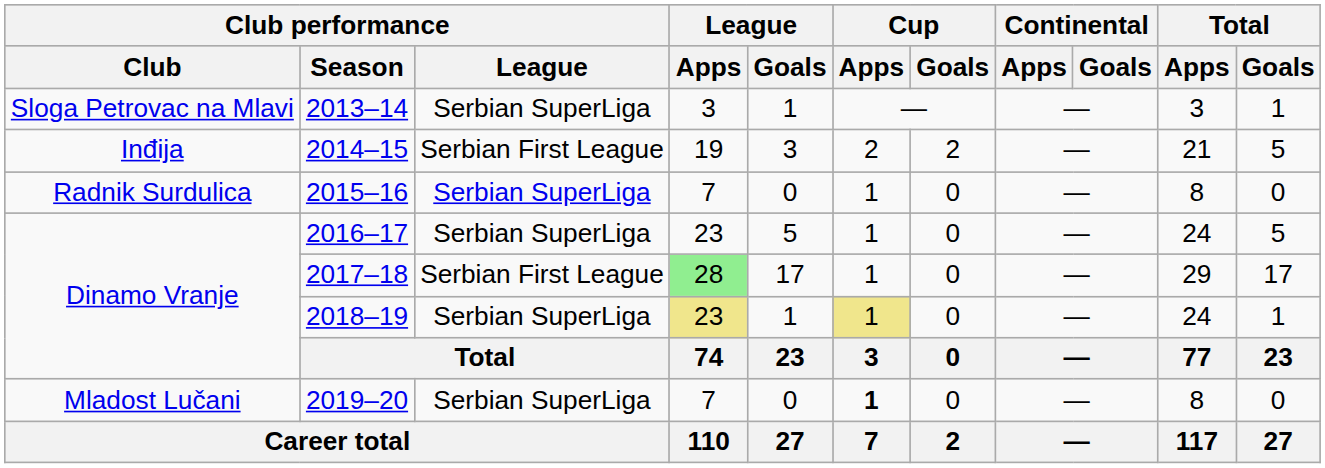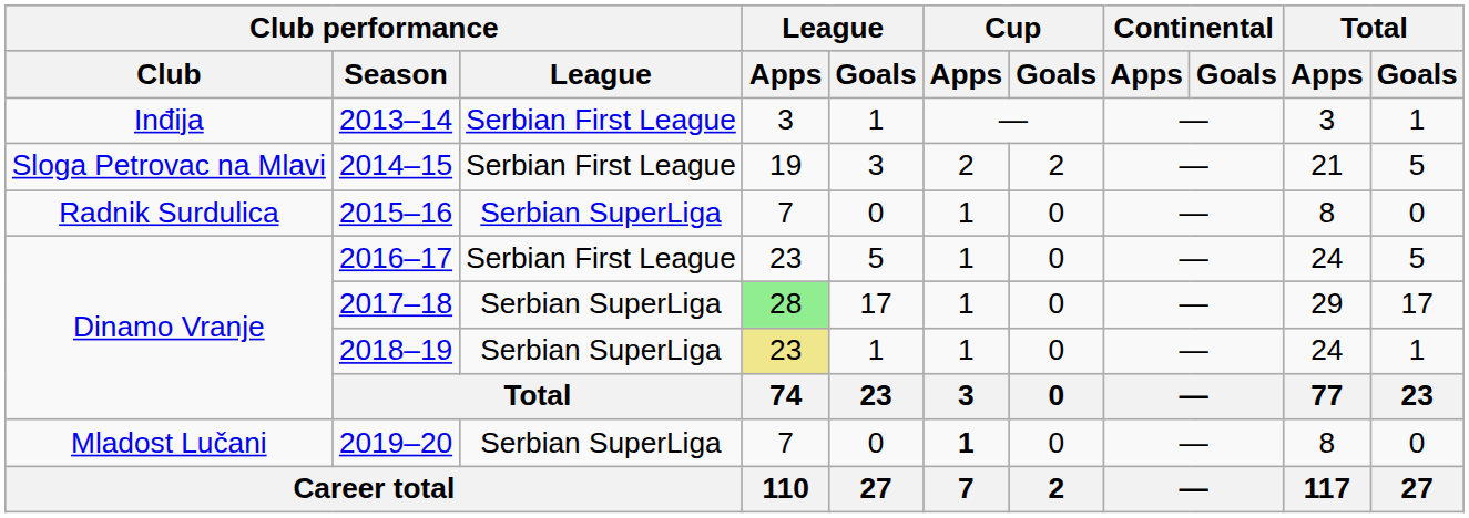2013–14 | Club performance / Club: Sloga Petrovac na Mlavi -> Inđija
2013–14 | Club performance / League: Serbian SuperLiga -> Serbian First League
2014–15 | Club performance / Club: Inđija -> Sloga Petrovac na Mlavi
2016–17 | Club performance / League: Serbian SuperLiga -> Serbian First League
2017–18 | Club performance / League: Serbian First League -> Serbian SuperLiga
2018–19 | Cup / Apps: khaki background -> no background
